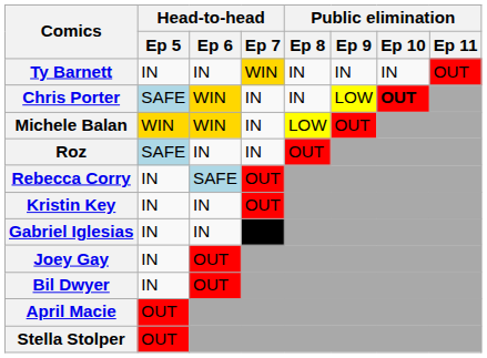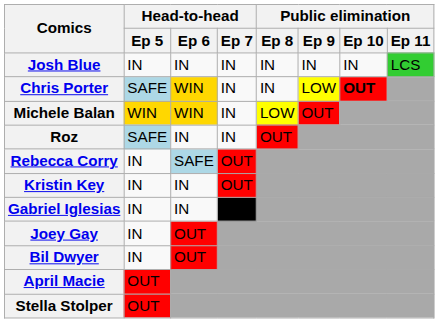+ row: Josh Blue | IN | IN | IN | IN | IN | IN | LCS
- row: Ty Barnett | IN | IN | WIN | IN | IN | IN | OUT
